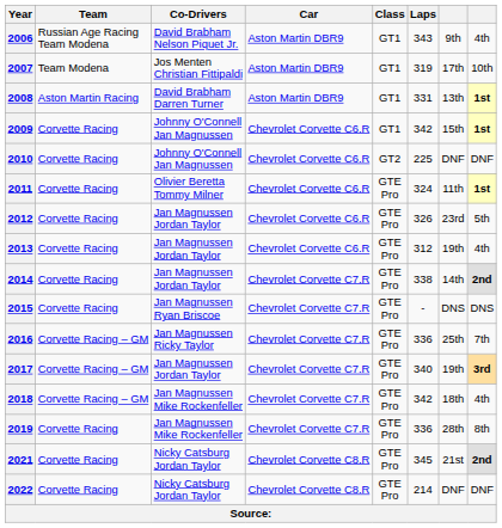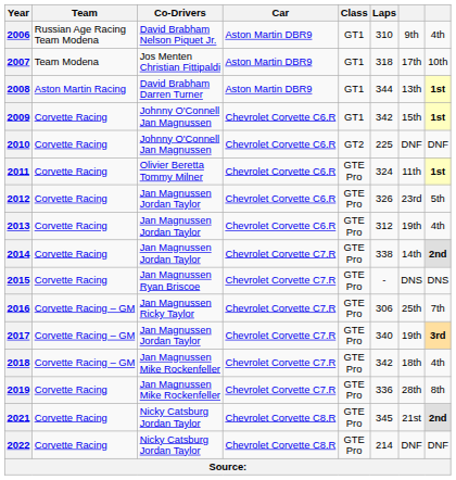2006 | Laps: 343 -> 310
2007 | Laps: 319 -> 318
2008 | Laps: 331 -> 344
2016 | Laps: 336 -> 306
